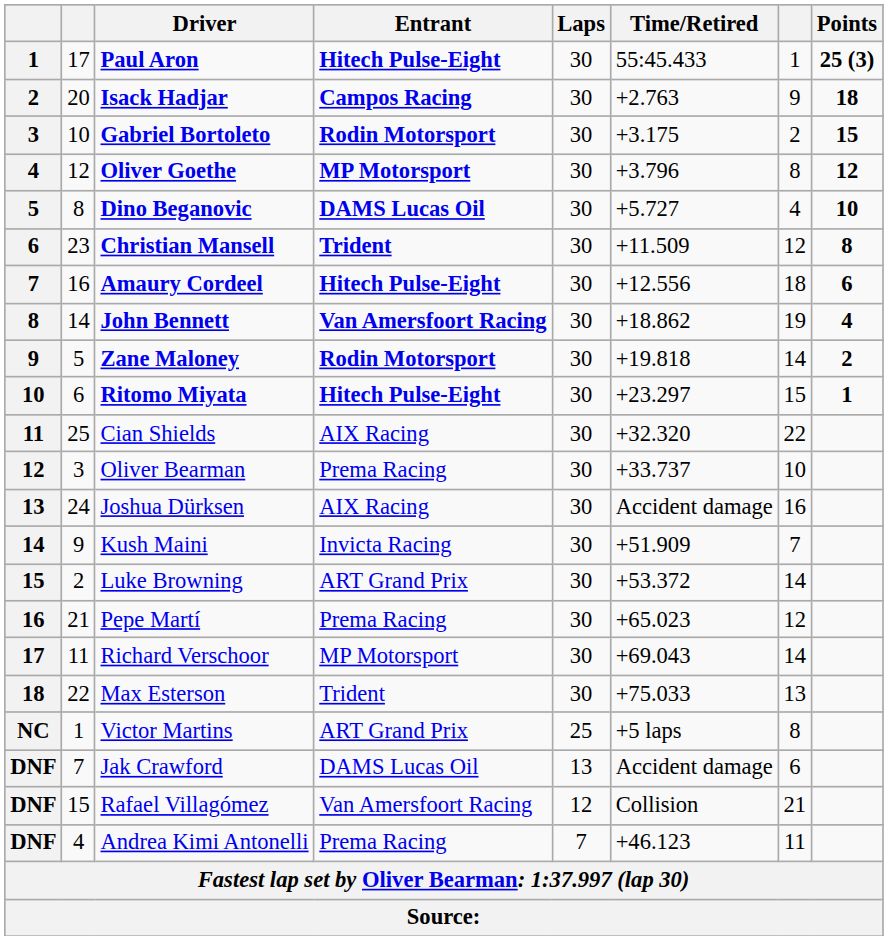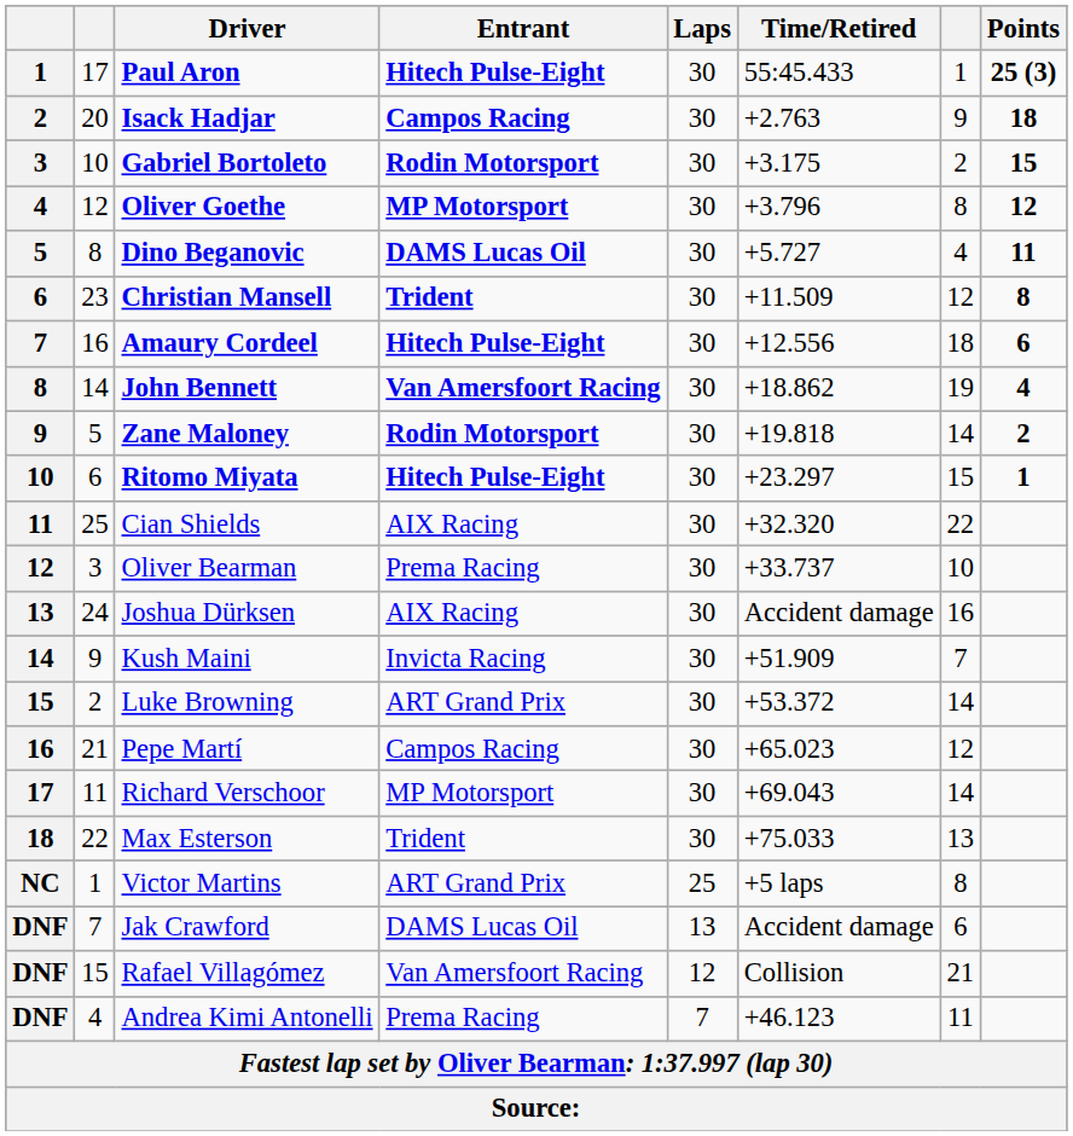Dino Beganovic | Points: 10 -> 11
Pepe Martí | Entrant: Prema Racing -> Campos Racing
